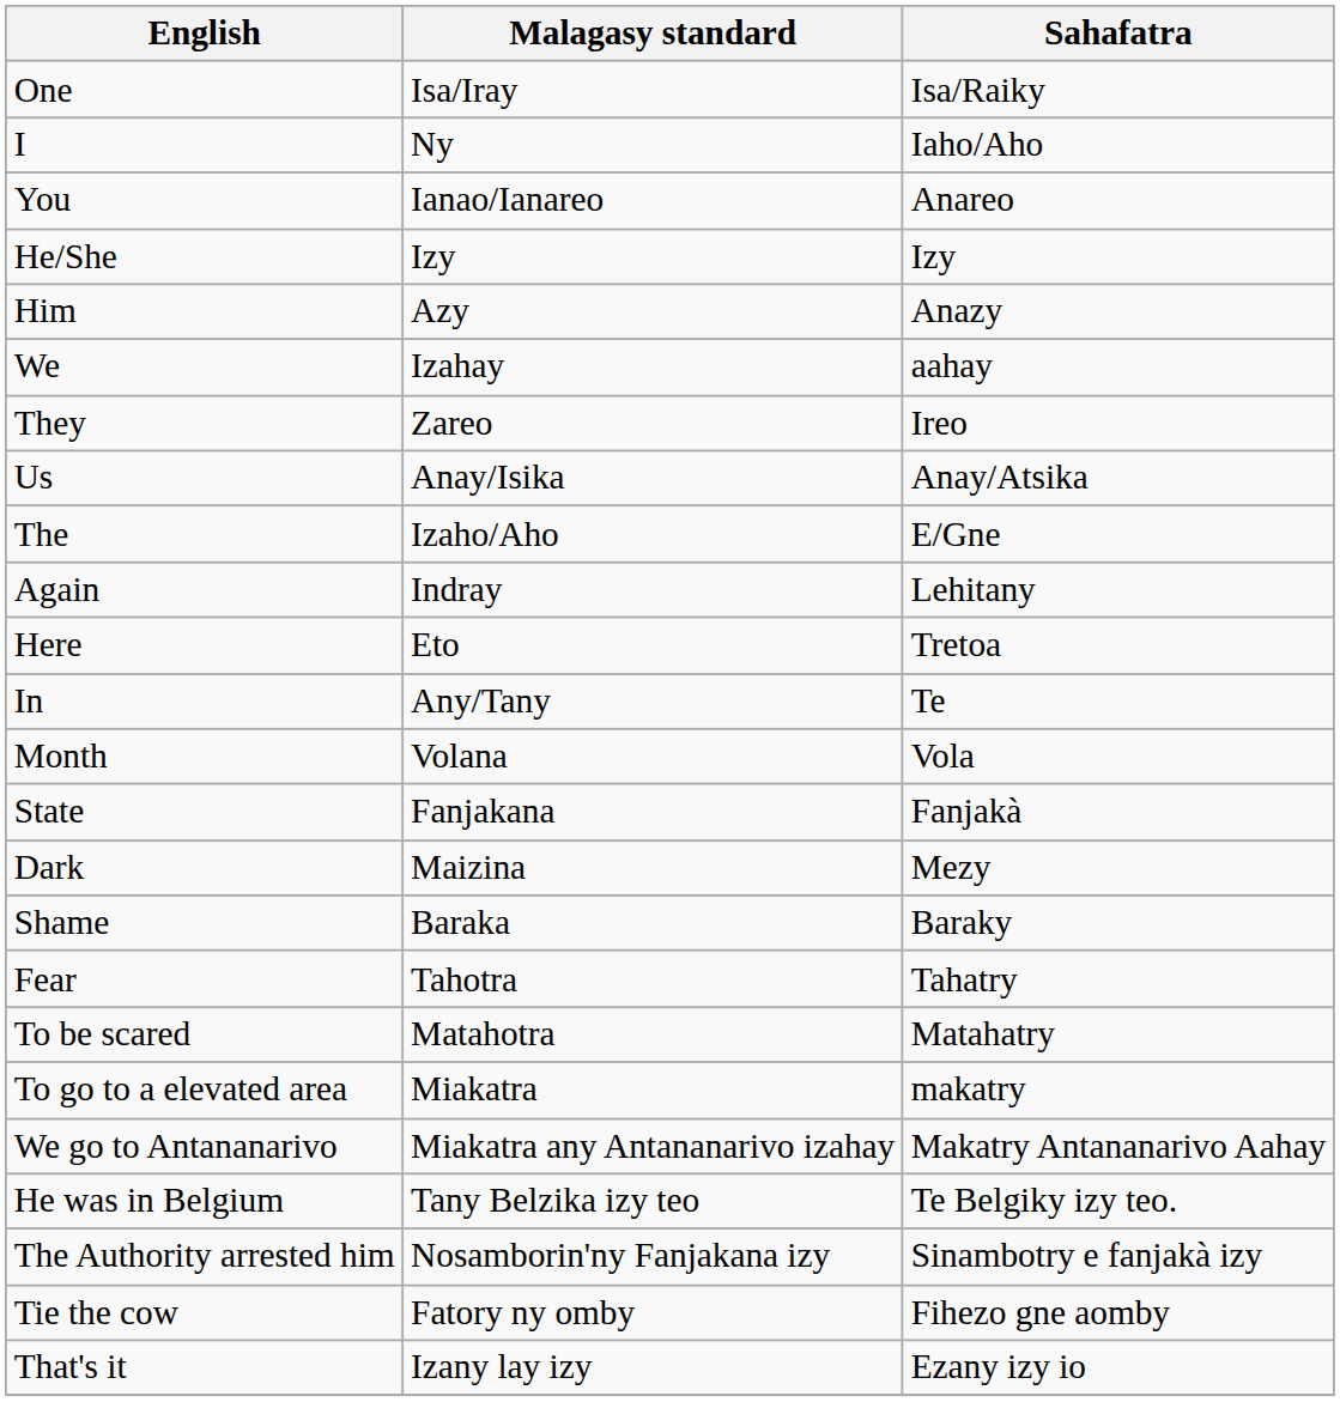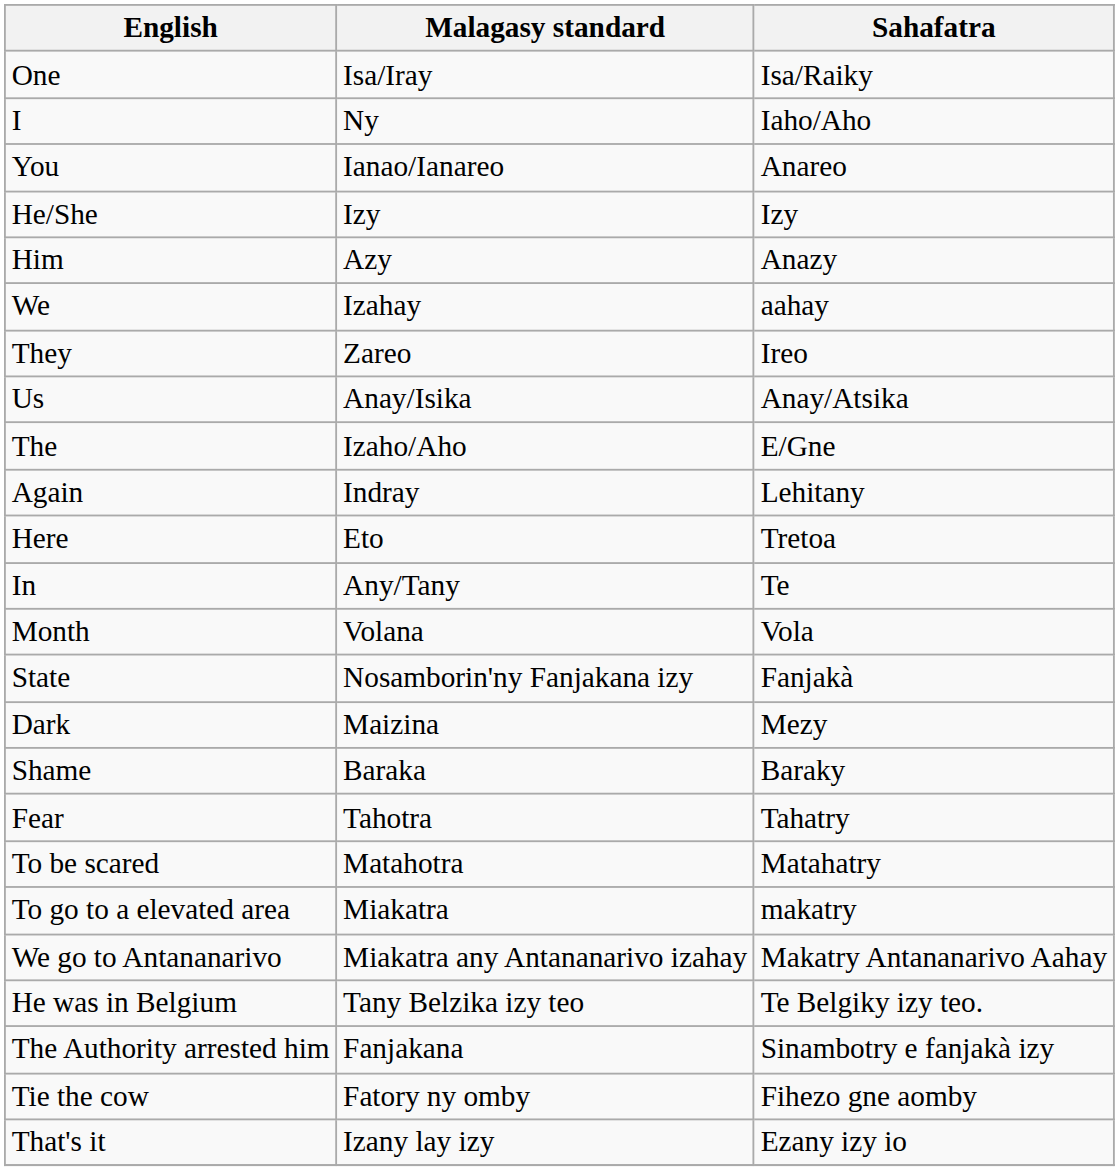State | Malagasy standard: Fanjakana -> Nosamborin'ny Fanjakana izy
The Authority arrested him | Malagasy standard: Nosamborin'ny Fanjakana izy -> Fanjakana
